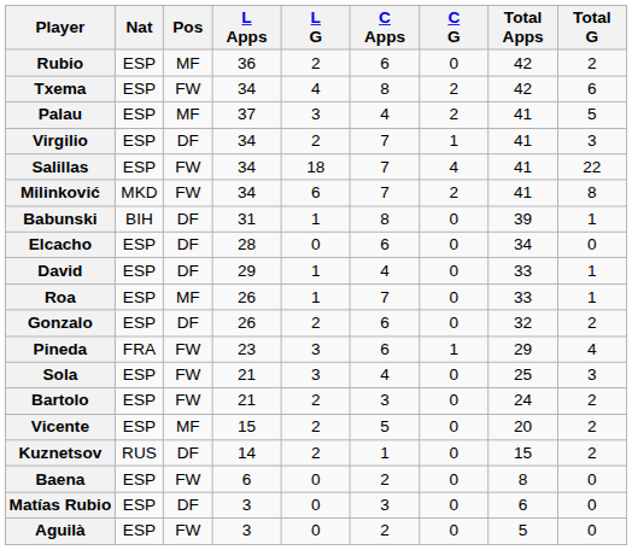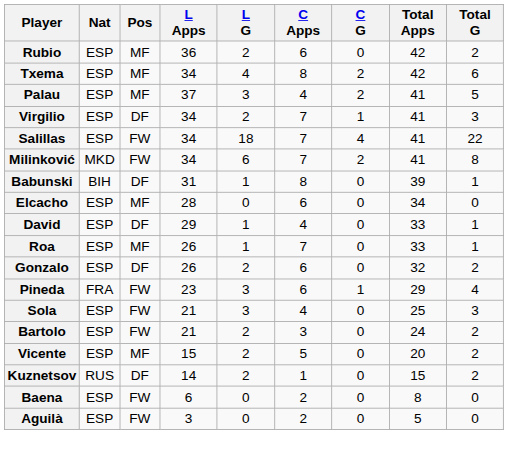Txema | Pos: FW -> MF
Elcacho | Pos: DF -> MF
- row: Matías Rubio | ESP | DF | 3 | 0 | 3 | 0 | 6 | 0
